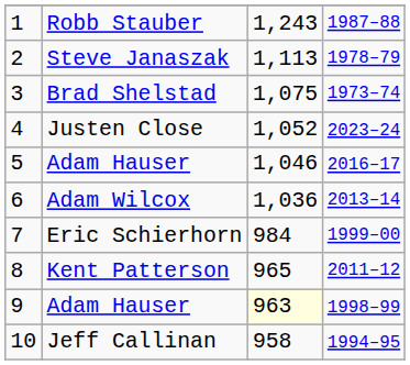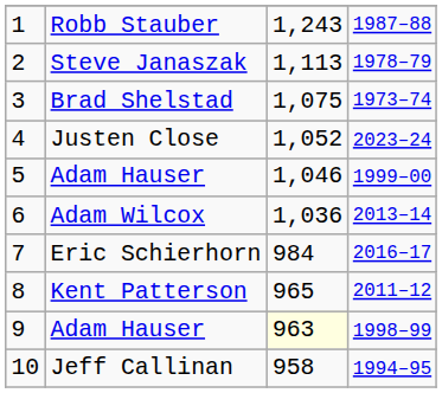5 / Adam Hauser | column 4: 2016–17 -> 1999–00
Eric Schierhorn | column 4: 1999–00 -> 2016–17
